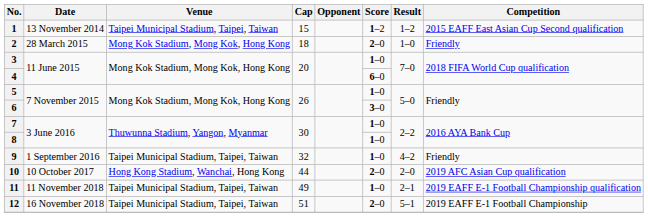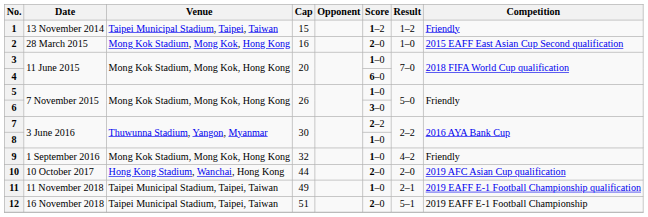1 | Competition: 2015 EAFF East Asian Cup Second qualification -> Friendly
2 | Cap: 18 -> 16
2 | Competition: Friendly -> 2015 EAFF East Asian Cup Second qualification
7 | Score: 1–0 -> 2–2
9 | Venue: Taipei Municipal Stadium, Taipei, Taiwan -> Mong Kok Stadium, Mong Kok, Hong Kong
